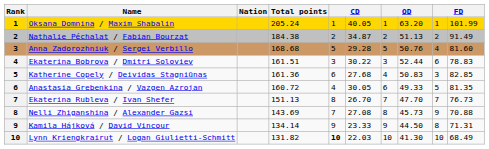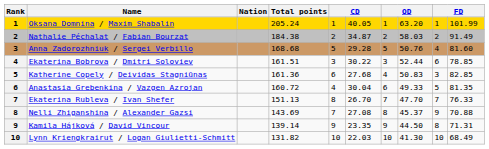Nathalie Péchalat / Fabian Bourzat | column 8: 51.13 -> 58.03
Ekaterina Bobrova / Dmitri Soloviev | column 10: 78.83 -> 78.85
Anastasia Grebenkina / Vazgen Azrojan | column 6: 30.05 -> 30.04
Ekaterina Rubleva / Ivan Shefer | column 10: 76.73 -> 76.33
Nelli Zhiganshina / Alexander Gazsi | column 8: 45.73 -> 45.37
Kamila Hájková / David Vincour | Total points: 134.14 -> 139.14
Kamila Hájková / David Vincour | column 6: 23.33 -> 23.35
Lynn Kriengkrairut / Logan Giulietti-Schmitt | column 5: bold -> normal
